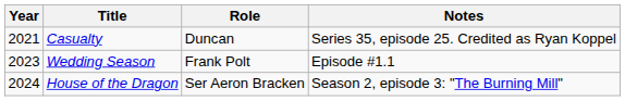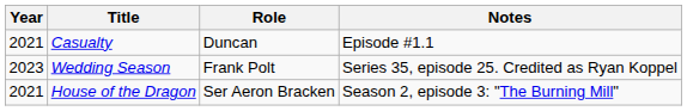Casualty | Notes: Series 35, episode 25. Credited as Ryan Koppel -> Episode #1.1
Wedding Season | Notes: Episode #1.1 -> Series 35, episode 25. Credited as Ryan Koppel
House of the Dragon | Year: 2024 -> 2021
